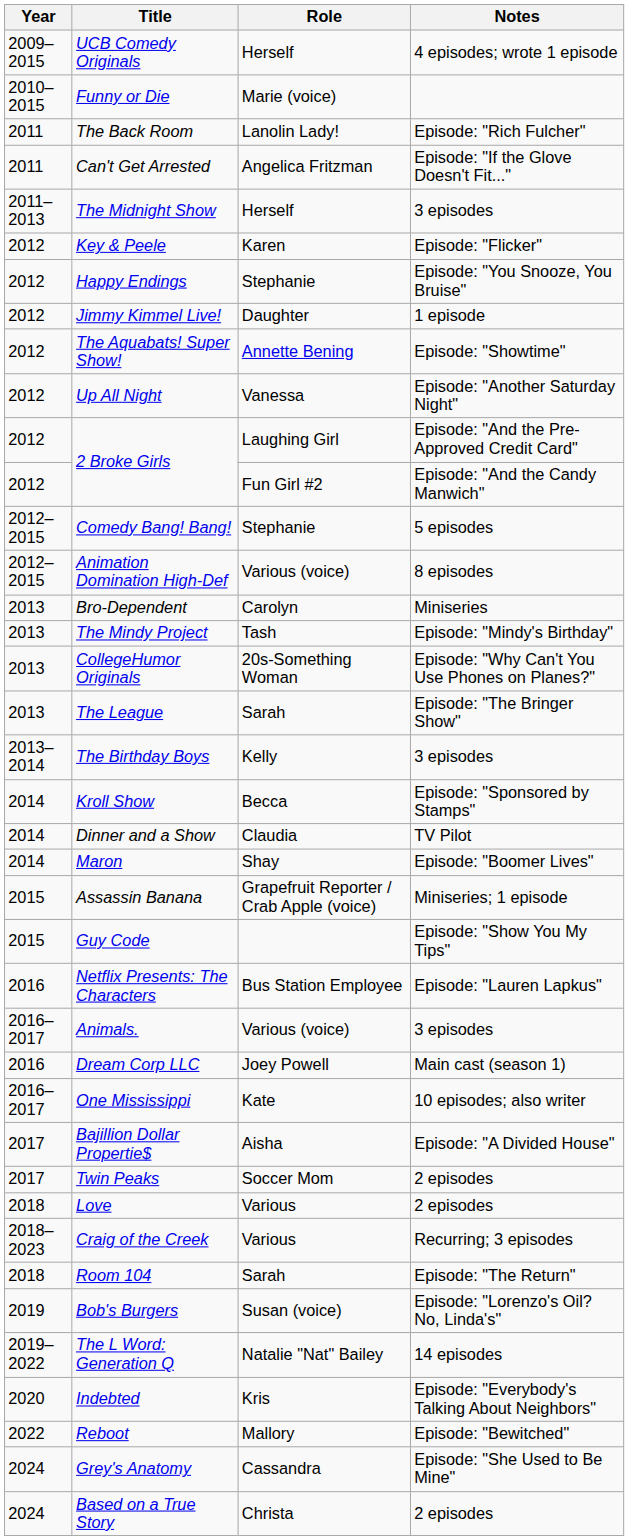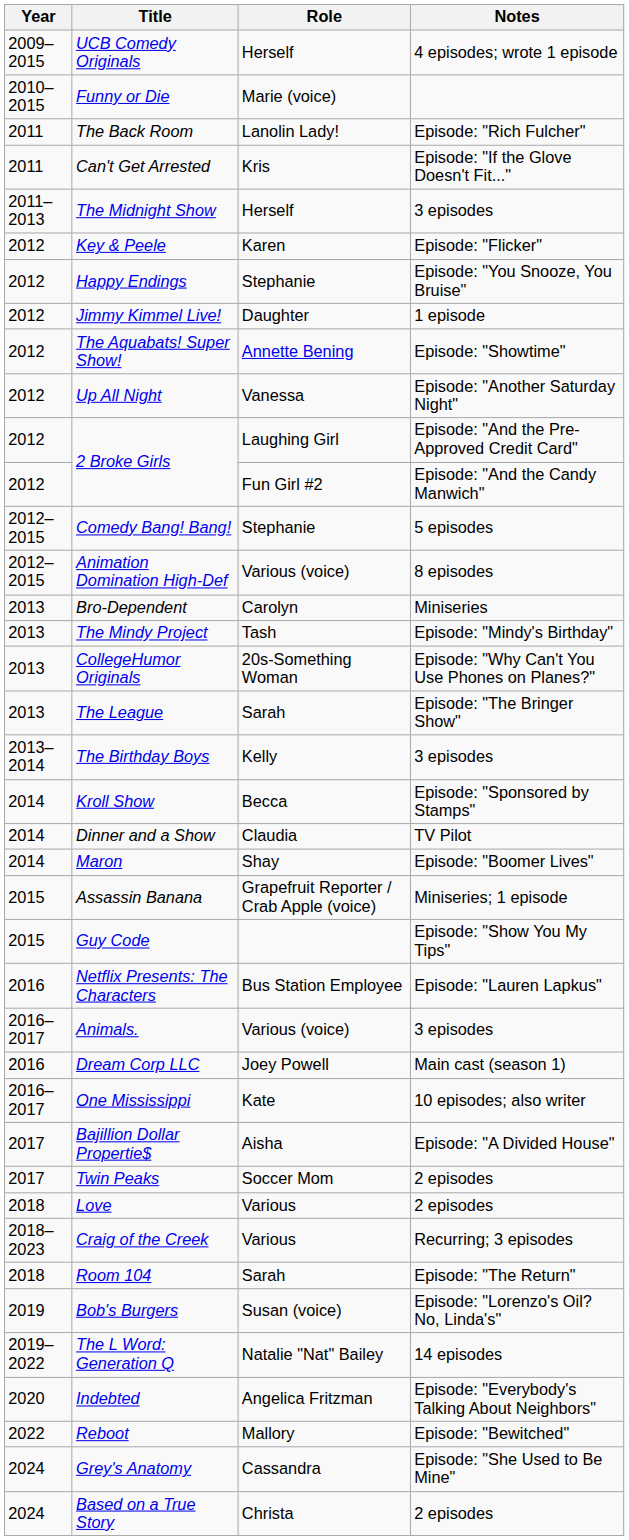Can't Get Arrested | Role: Angelica Fritzman -> Kris
Indebted | Role: Kris -> Angelica Fritzman
